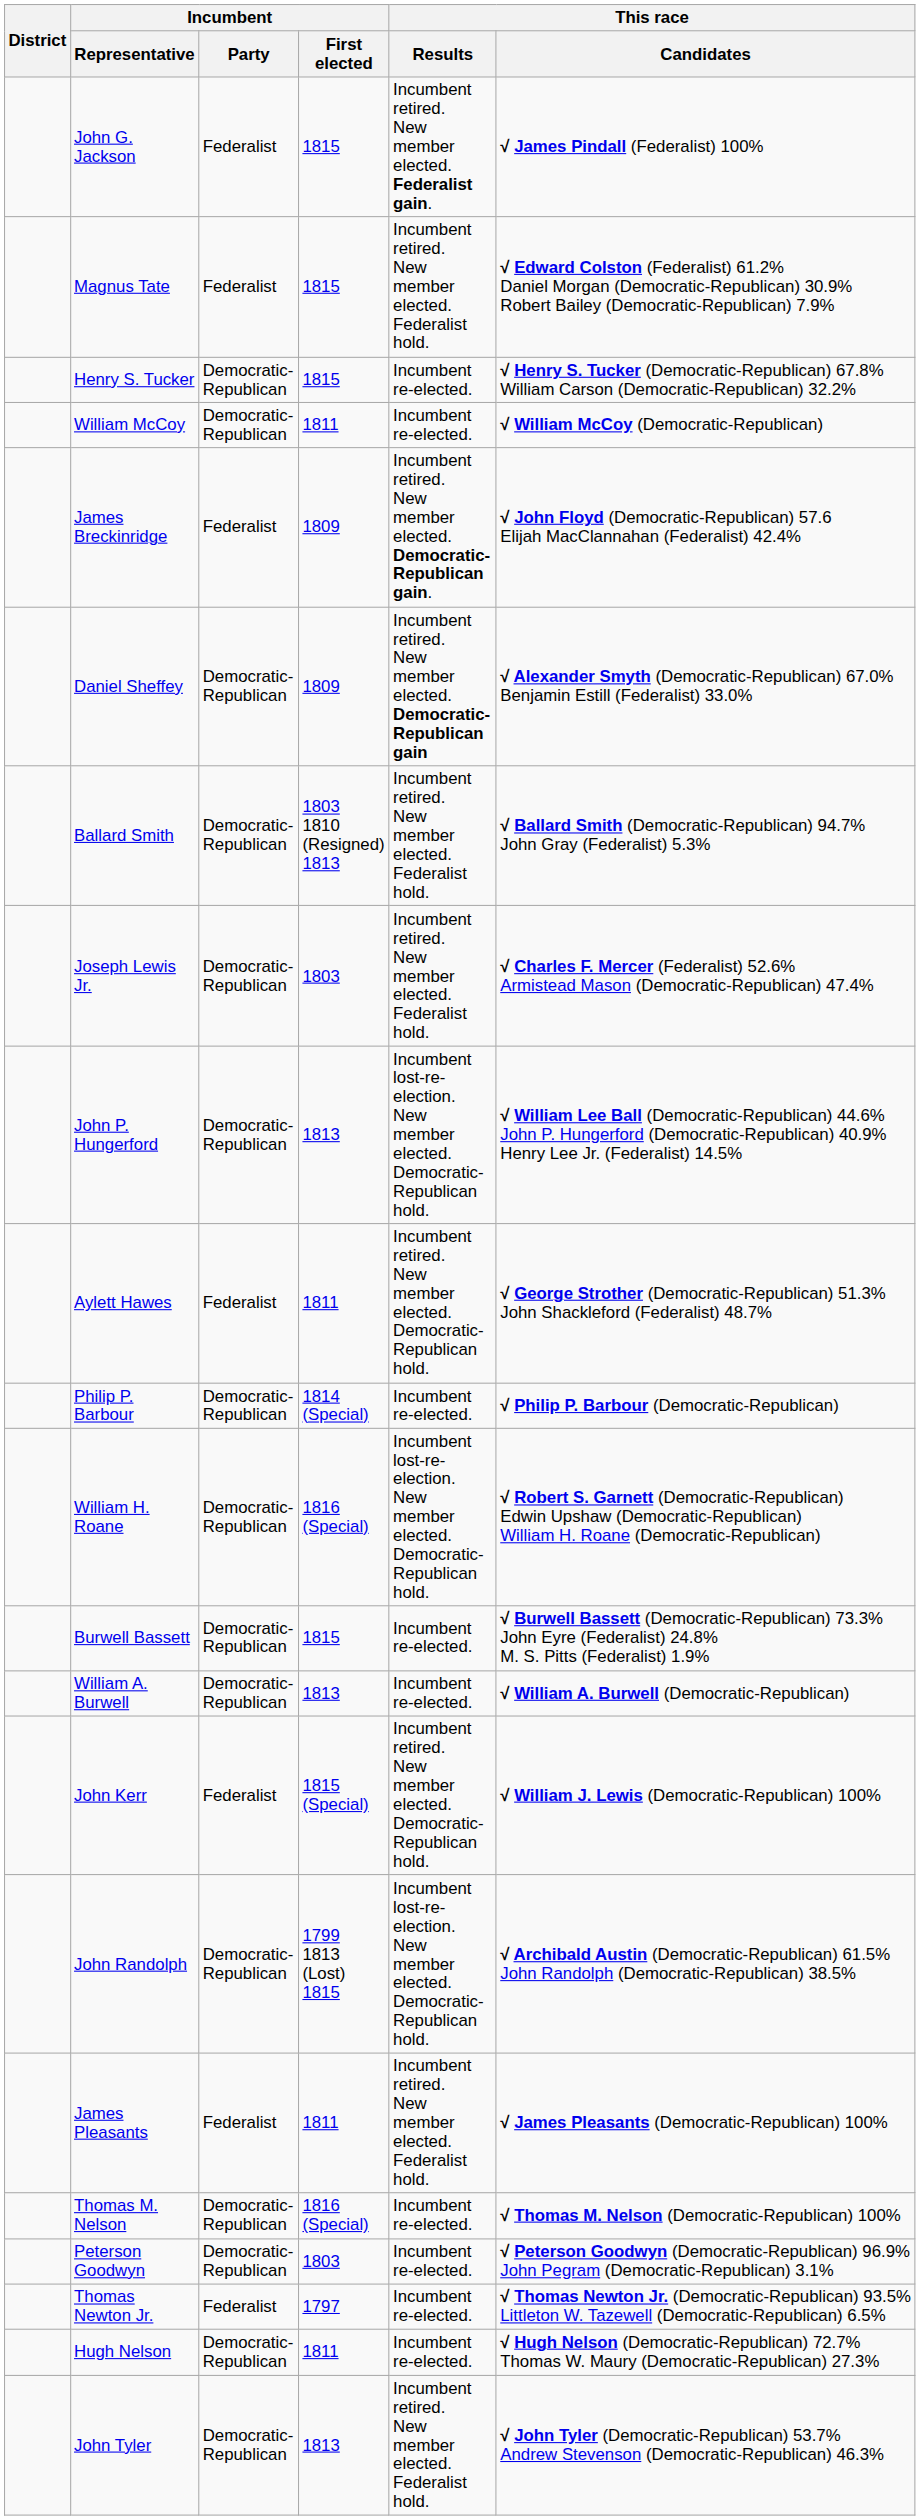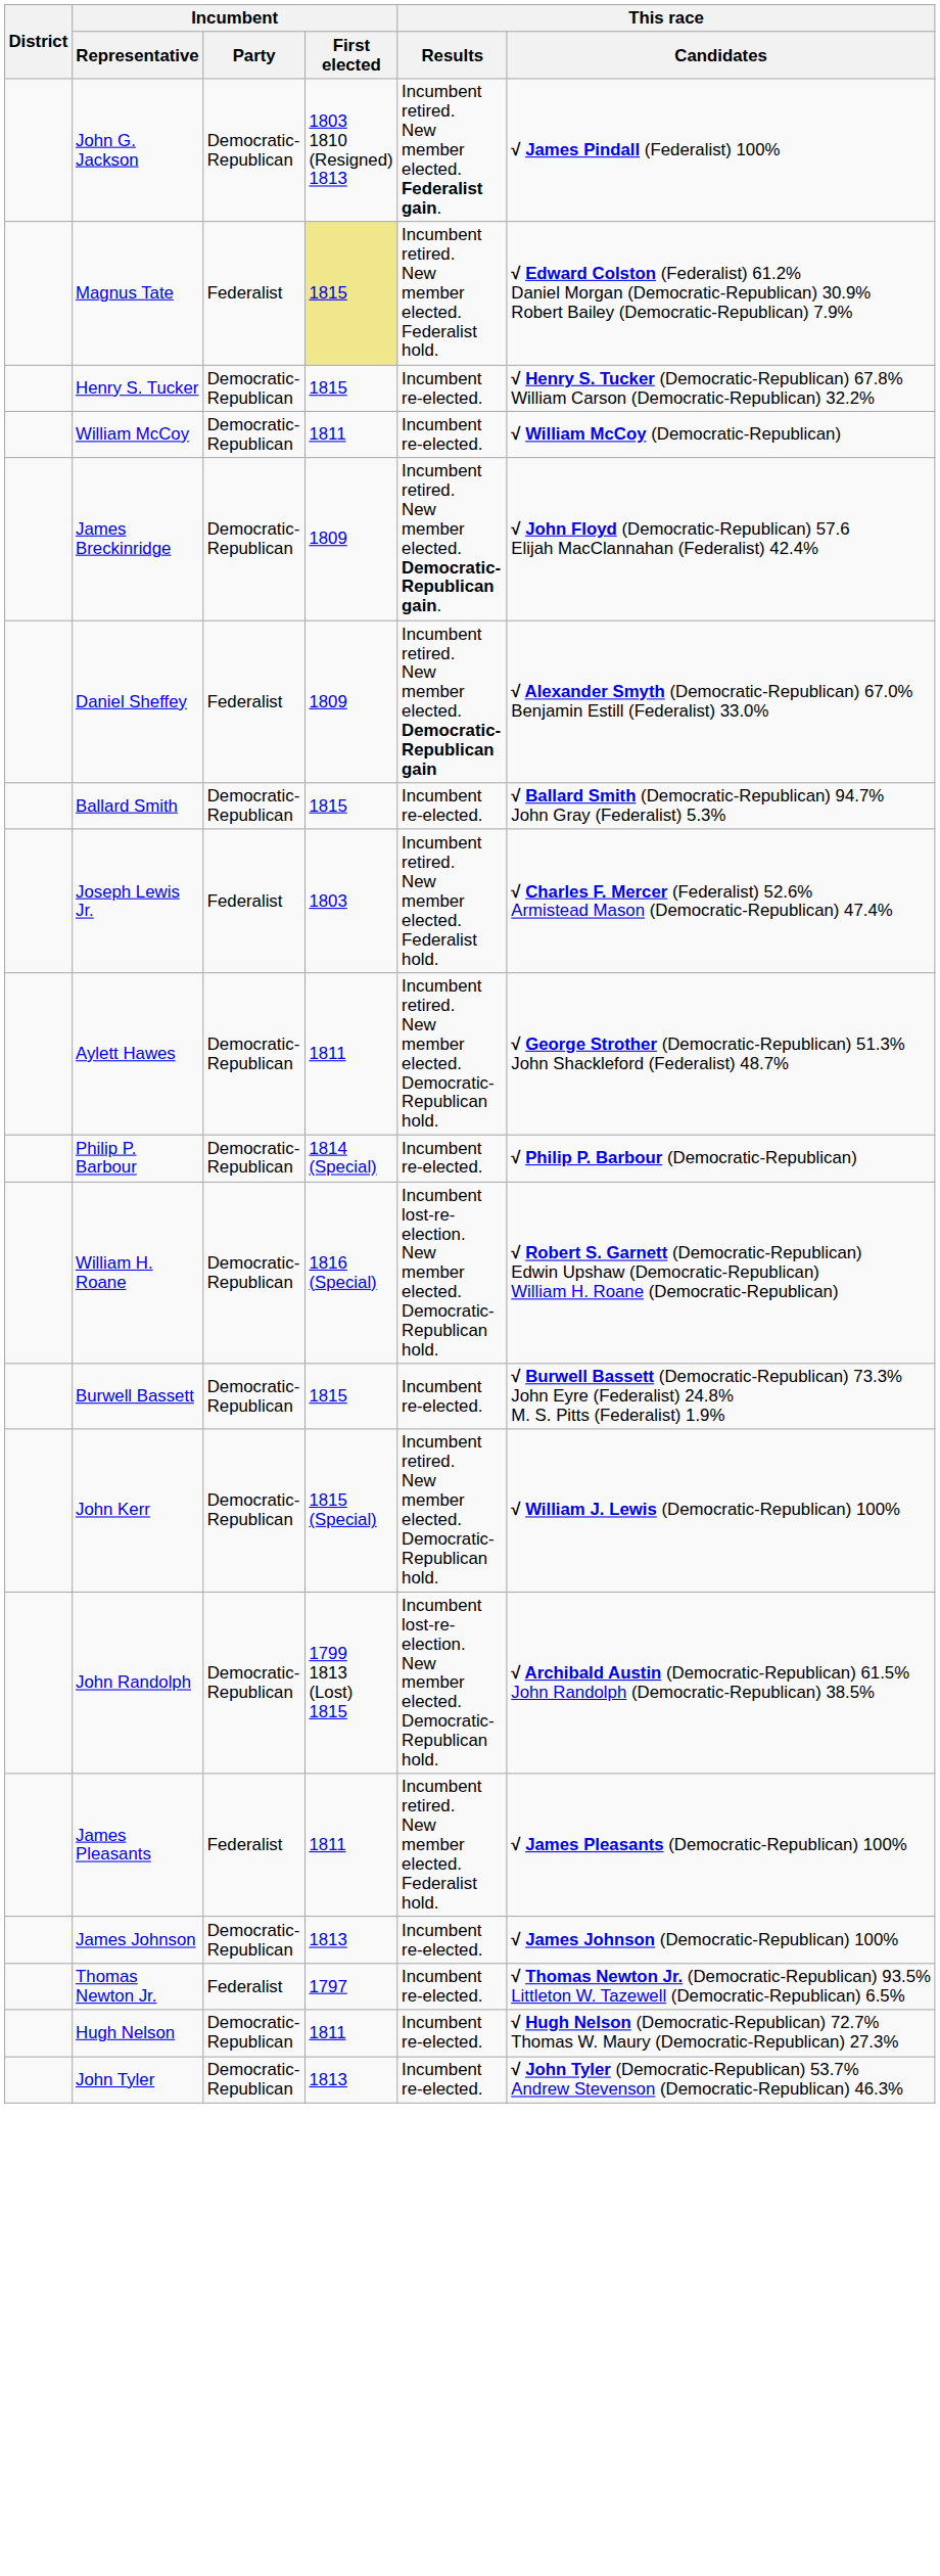John G. Jackson | Incumbent / Party: Federalist -> Democratic-Republican
John G. Jackson | Incumbent / First elected: 1815 -> 1803 1810 (Resigned) 1813
Magnus Tate | Incumbent / First elected: no background -> khaki background
James Breckinridge | Incumbent / Party: Federalist -> Democratic-Republican
Daniel Sheffey | Incumbent / Party: Democratic-Republican -> Federalist
Ballard Smith | Incumbent / First elected: 1803 1810 (Resigned) 1813 -> 1815
Ballard Smith | This race / Results: Incumbent retired. New member elected. Federalist hold. -> Incumbent re-elected.
Joseph Lewis Jr. | Incumbent / Party: Democratic-Republican -> Federalist
- row: John P. Hungerford | Democratic-Republican | 1813 | Incumbent lost-re-election. New member elected. Democratic-Republican hold. | √ William Lee Ball (Democratic-Republican) 44.6% John P. Hungerford (Democratic-Republican) 40.9% Henry Lee Jr. (Federalist) 14.5%
Aylett Hawes | Incumbent / Party: Federalist -> Democratic-Republican
- row: William A. Burwell | Democratic-Republican | 1813 | Incumbent re-elected. | √ William A. Burwell (Democratic-Republican)
John Kerr | Incumbent / Party: Federalist -> Democratic-Republican
- row: Thomas M. Nelson | Democratic-Republican | 1816 (Special) | Incumbent re-elected. | √ Thomas M. Nelson (Democratic-Republican) 100%
- row: Peterson Goodwyn | Democratic-Republican | 1803 | Incumbent re-elected. | √ Peterson Goodwyn (Democratic-Republican) 96.9% John Pegram (Democratic-Republican) 3.1%
+ row: James Johnson | Democratic-Republican | 1813 | Incumbent re-elected. | √ James Johnson (Democratic-Republican) 100%
John Tyler | This race / Results: Incumbent retired. New member elected. Federalist hold. -> Incumbent re-elected.
